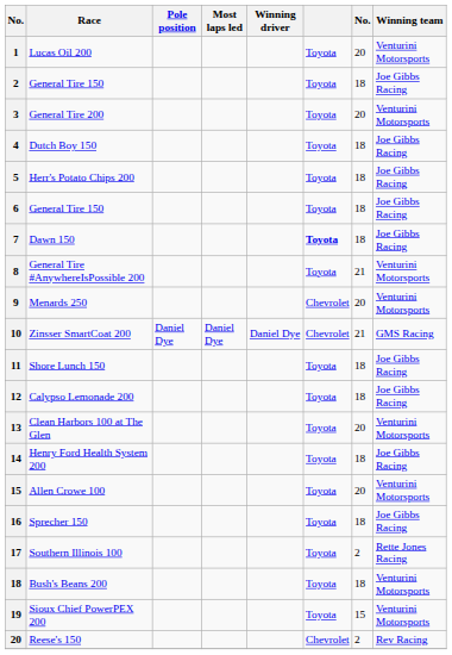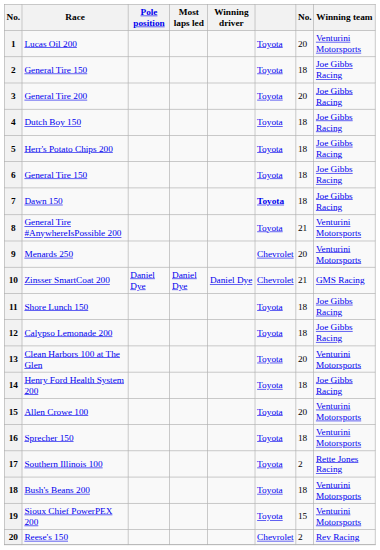General Tire 200 | Winning team: Venturini Motorsports -> Joe Gibbs Racing
Sprecher 150 | Winning team: Joe Gibbs Racing -> Venturini Motorsports
